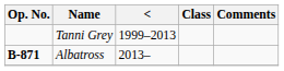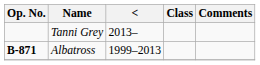Tanni Grey | <: 1999–2013 -> 2013–
Albatross | <: 2013– -> 1999–2013
